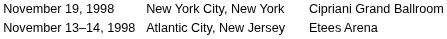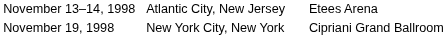rows swapped: November 13–14, 1998 <-> November 19, 1998
